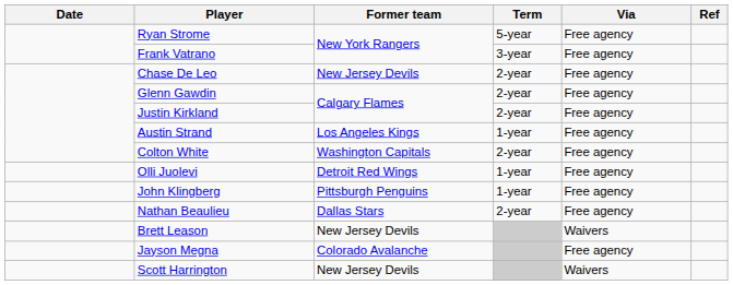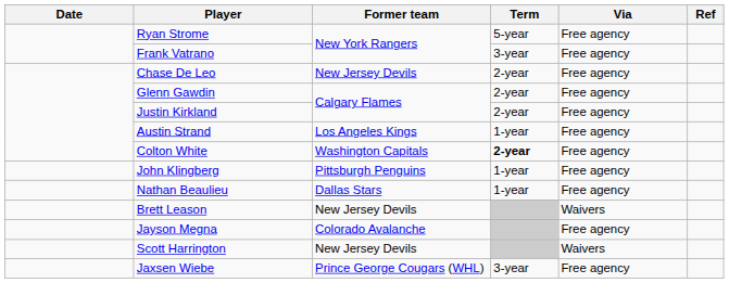Colton White | Term: normal -> bold
- row: Olli Juolevi | Detroit Red Wings | 1-year | Free agency
Nathan Beaulieu | Term: 2-year -> 1-year
+ row: Jaxsen Wiebe | Prince George Cougars (WHL) | 3-year | Free agency
